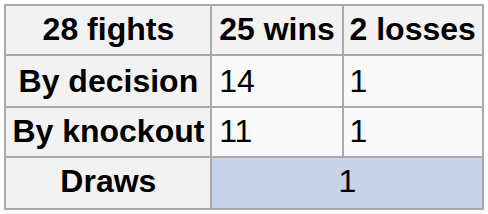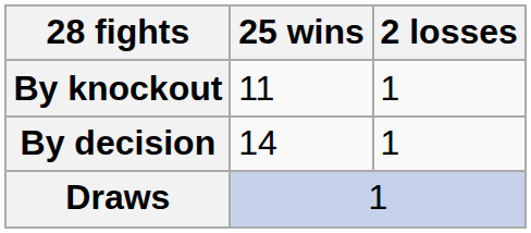rows swapped: By knockout <-> By decision
